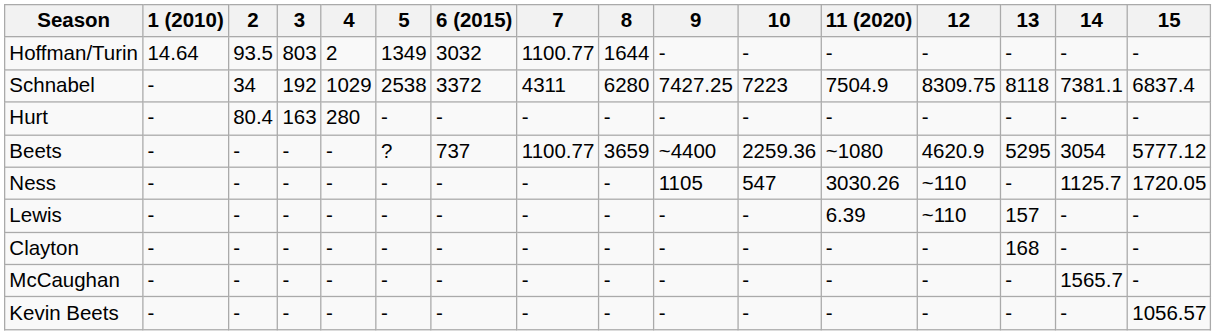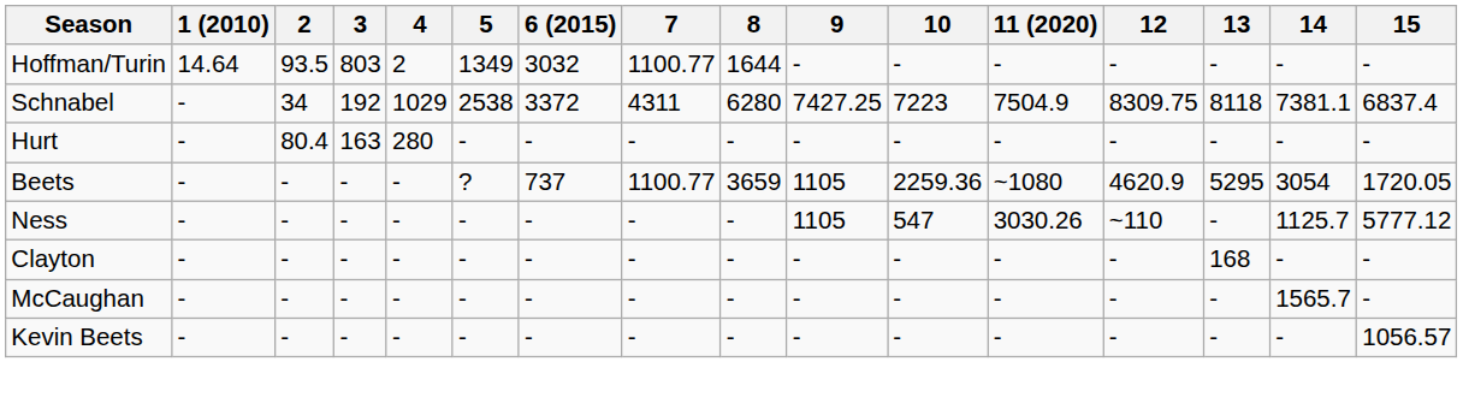Beets | 9: ~4400 -> 1105
Beets | 15: 5777.12 -> 1720.05
Ness | 15: 1720.05 -> 5777.12
- row: Lewis | - | - | - | - | - | - | - | - | - | - | 6.39 | ~110 | 157 | - | -
